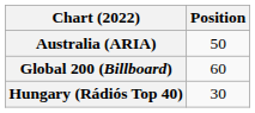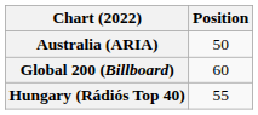Hungary (Rádiós Top 40) | Position: 30 -> 55
